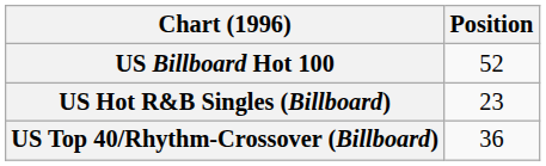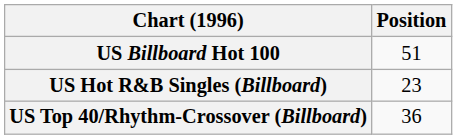US Billboard Hot 100 | Position: 52 -> 51
